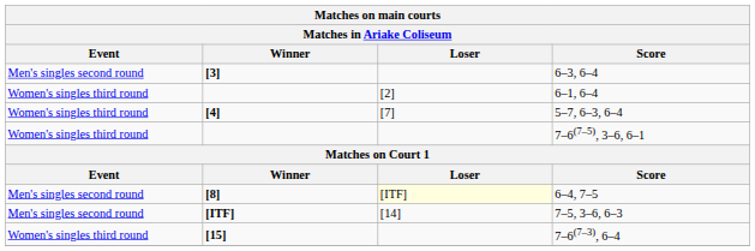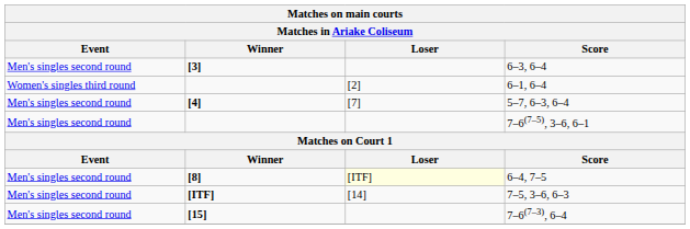5–7, 6–3, 6–4 | Event: Women's singles third round -> Men's singles second round
7–6(7–5), 3–6, 6–1 | Event: Women's singles third round -> Men's singles second round
7–6(7–3), 6–4 | Event: Women's singles third round -> Men's singles second round
